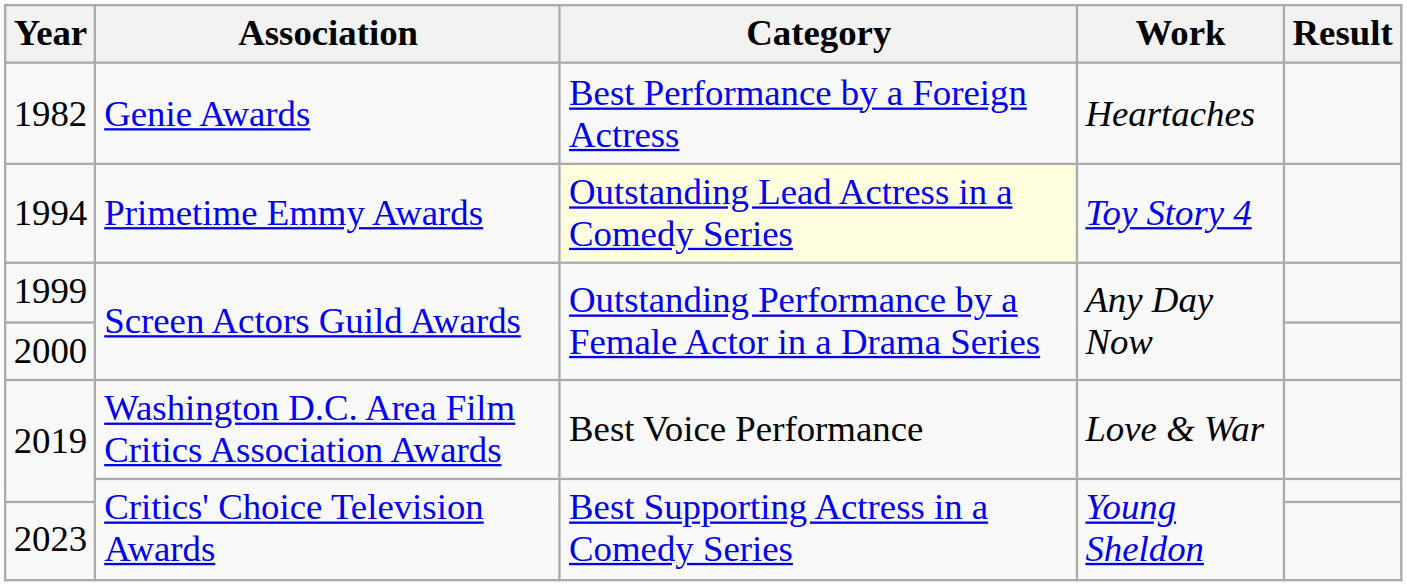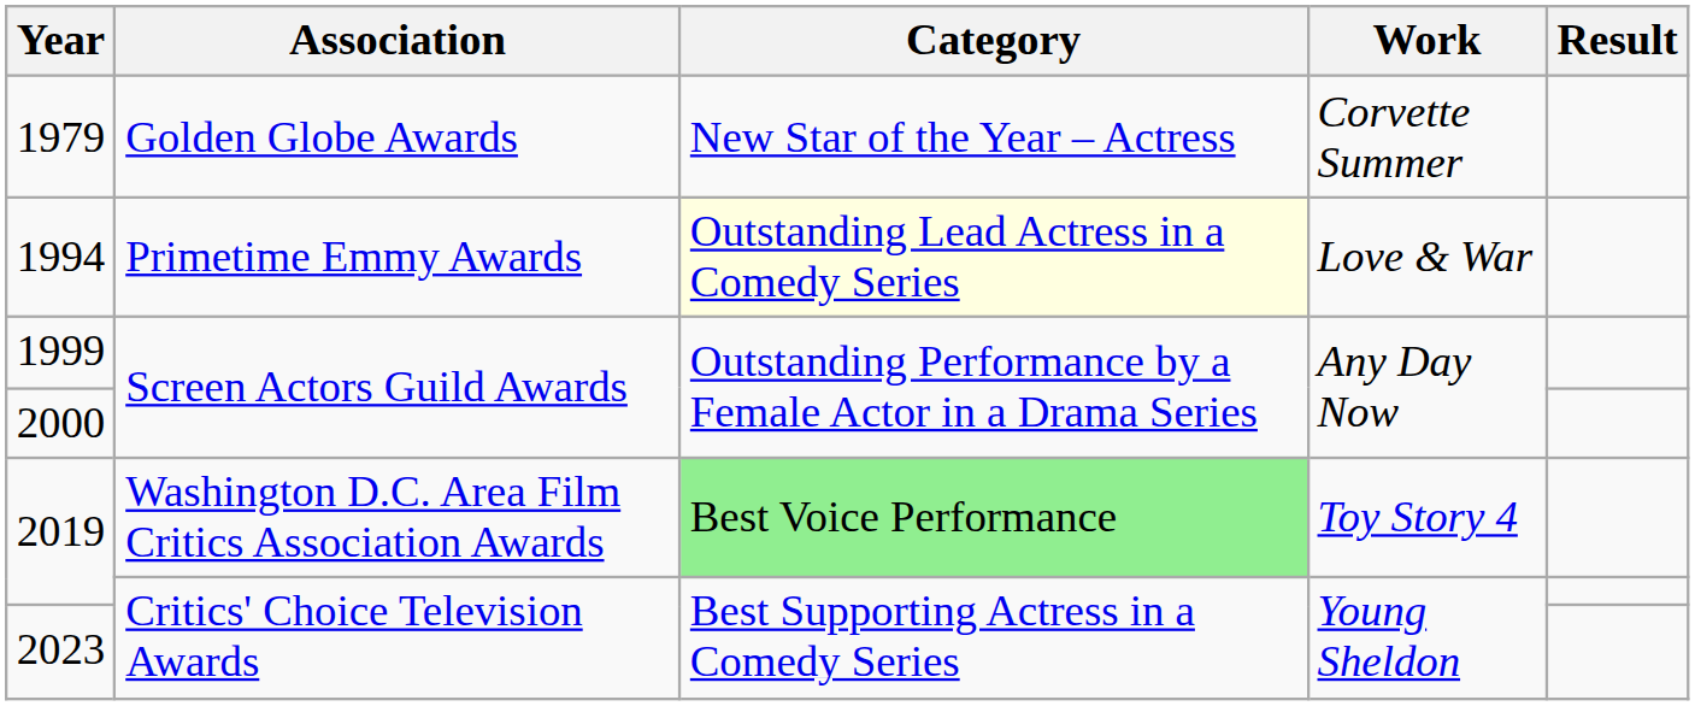+ row: 1979 | Golden Globe Awards | New Star of the Year – Actress | Corvette Summer
- row: 1982 | Genie Awards | Best Performance by a Foreign Actress | Heartaches
1994 | Work: Toy Story 4 -> Love & War
2019 / Washington D.C. Area Film Critics Association Awards | Category: no background -> lightgreen background
2019 / Washington D.C. Area Film Critics Association Awards | Work: Love & War -> Toy Story 4
